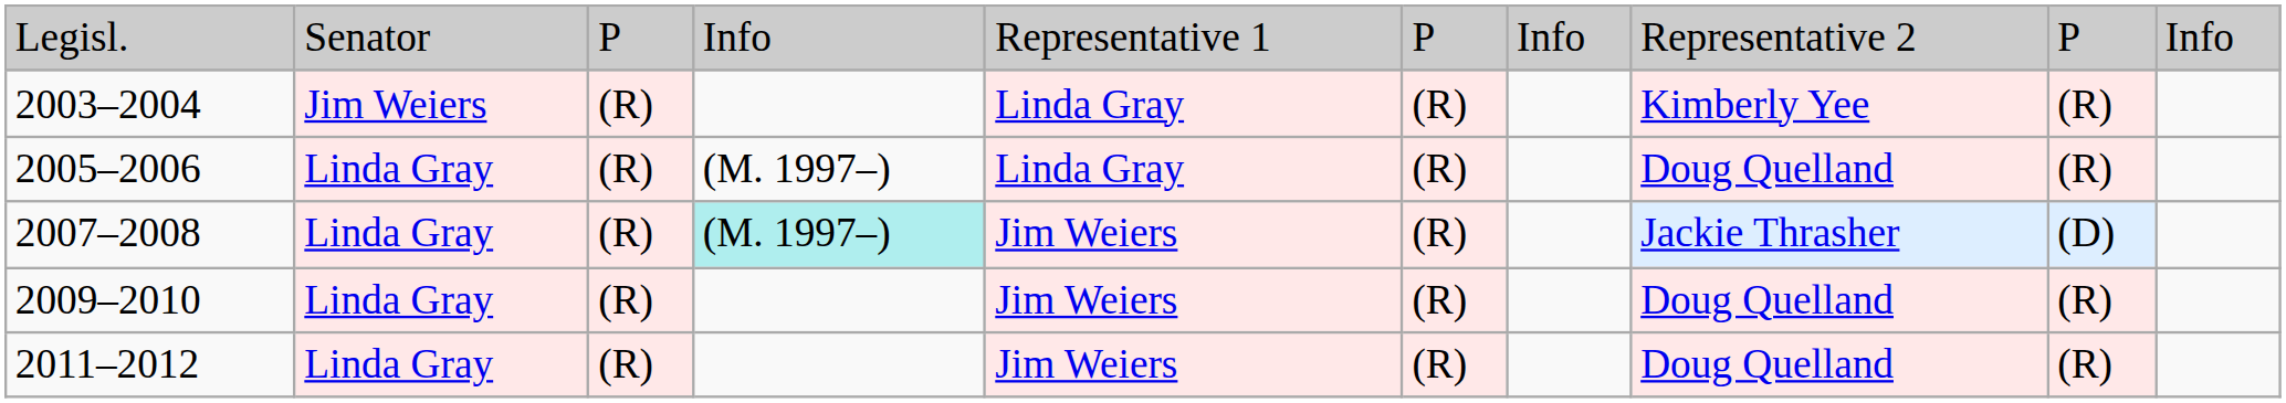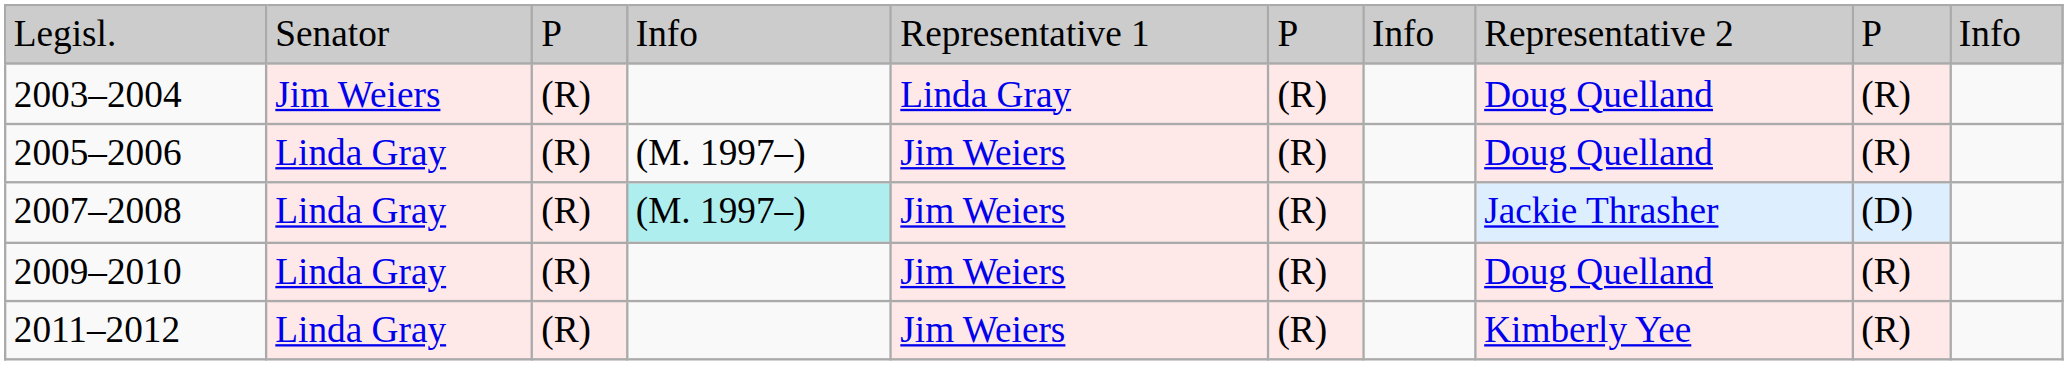2003–2004 | column 8: Kimberly Yee -> Doug Quelland
2005–2006 | column 5: Linda Gray -> Jim Weiers
2011–2012 | column 8: Doug Quelland -> Kimberly Yee
